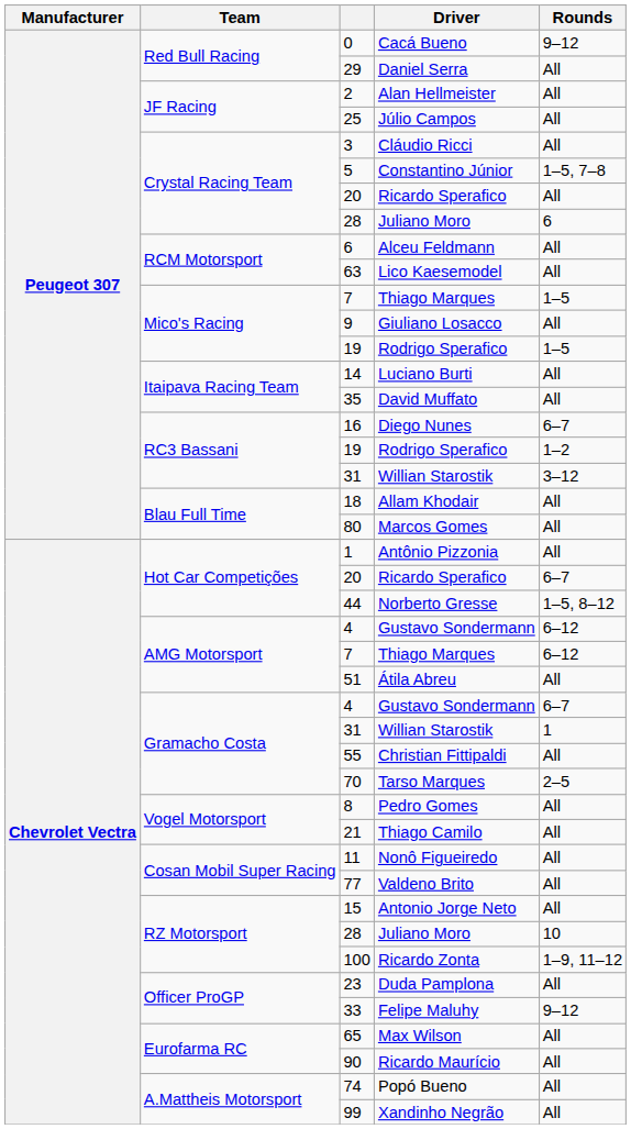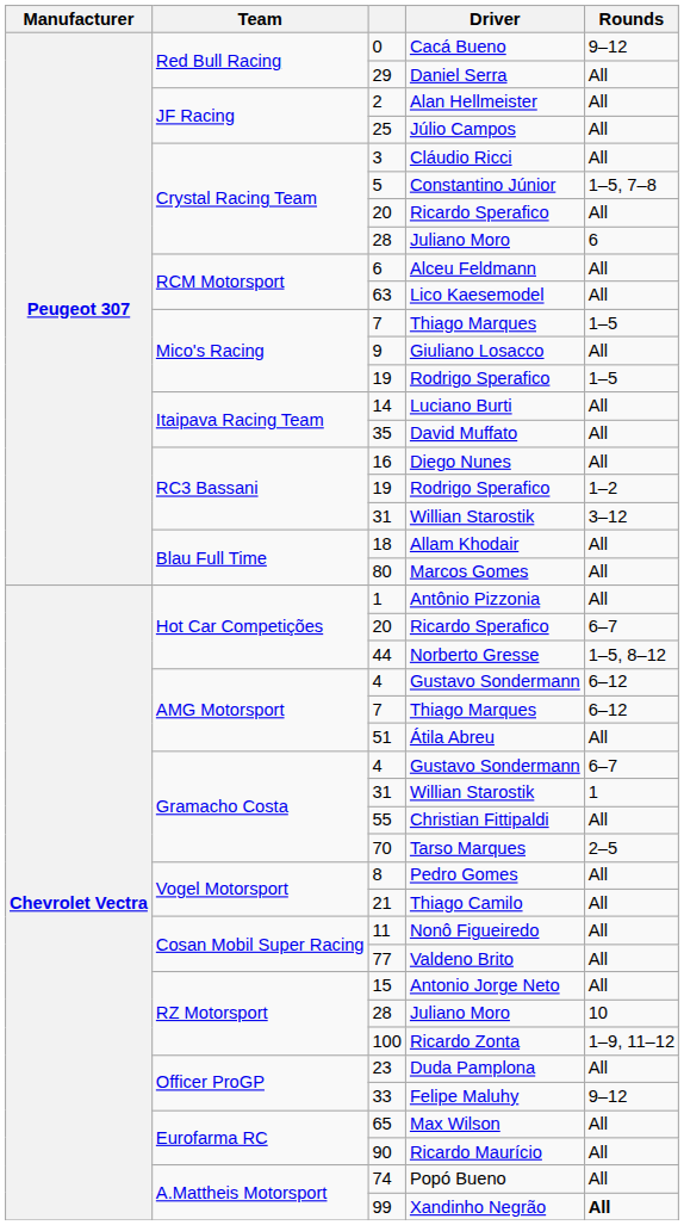16 | Rounds: 6–7 -> All
99 | Rounds: normal -> bold
